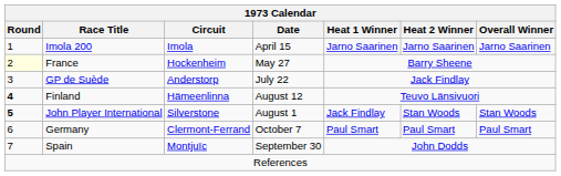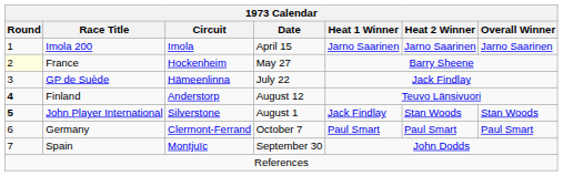GP de Suède | Circuit: Anderstorp -> Hämeenlinna
Finland | Circuit: Hämeenlinna -> Anderstorp
